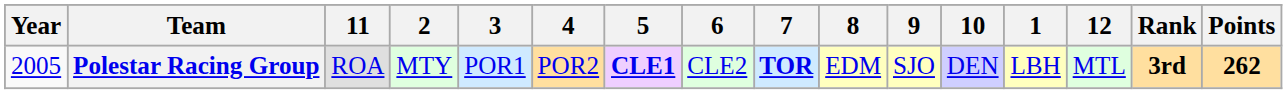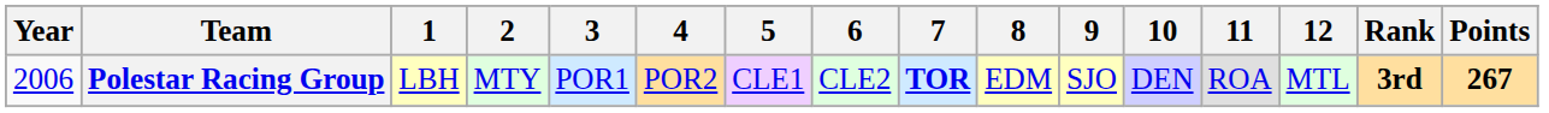columns swapped: 1 <-> 11
Polestar Racing Group | Year: 2005 -> 2006
Polestar Racing Group | 5: bold -> normal
Polestar Racing Group | Points: 262 -> 267
